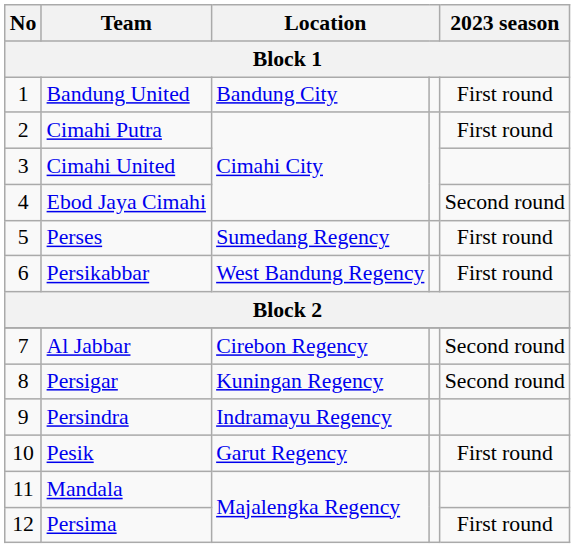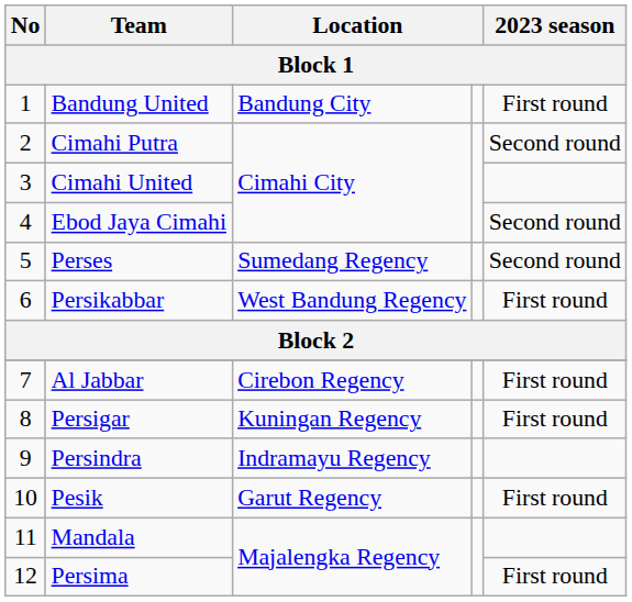Cimahi Putra | 2023 season: First round -> Second round
Perses | 2023 season: First round -> Second round
Al Jabbar | 2023 season: Second round -> First round
Persigar | 2023 season: Second round -> First round
